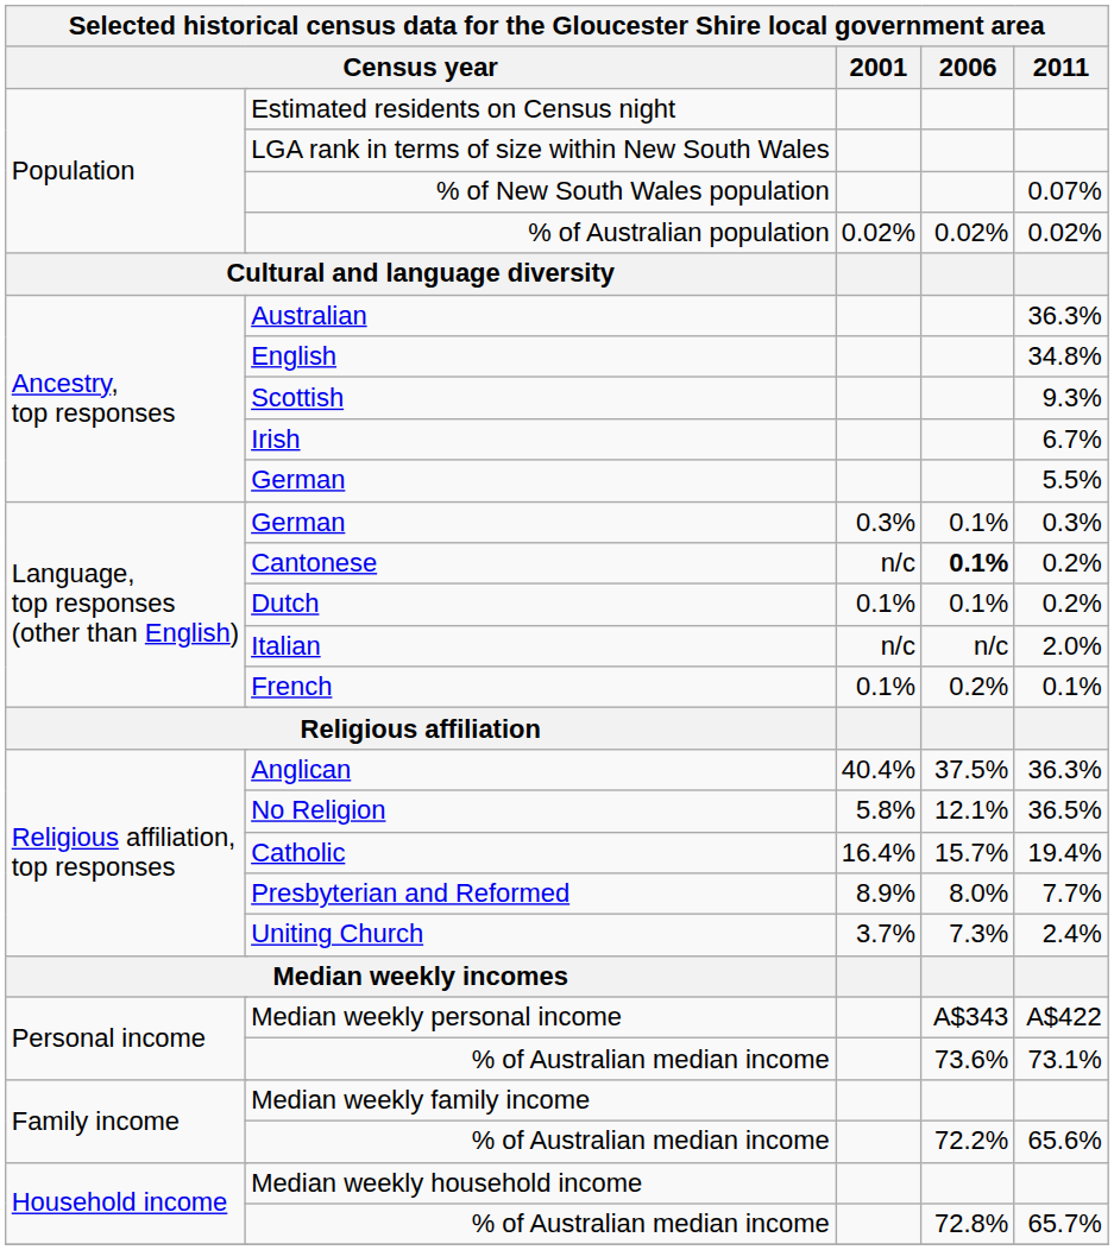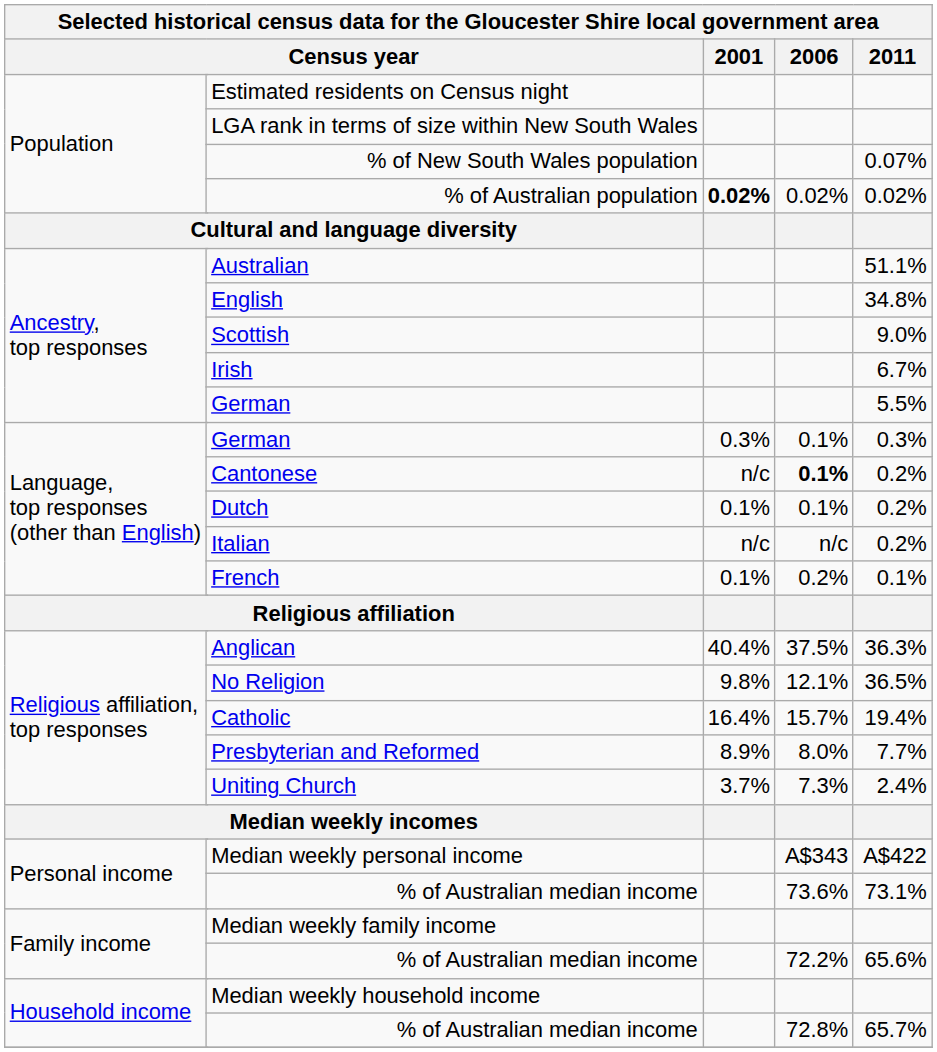% of Australian population | 2001: normal -> bold
Australian | 2011: 36.3% -> 51.1%
Scottish | 2011: 9.3% -> 9.0%
Italian | 2011: 2.0% -> 0.2%
No Religion | 2001: 5.8% -> 9.8%
